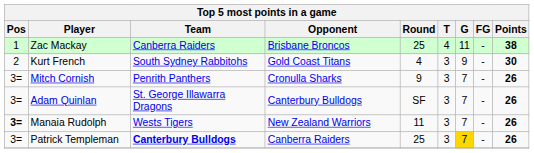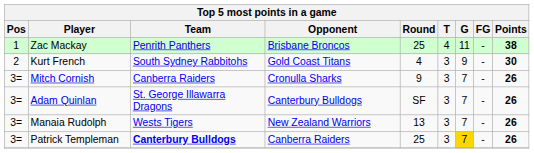Zac Mackay | Team: Canberra Raiders -> Penrith Panthers
Mitch Cornish | Team: Penrith Panthers -> Canberra Raiders
Manaia Rudolph | Pos: bold -> normal
Manaia Rudolph | Round: 11 -> 13
